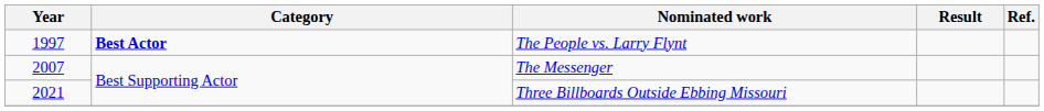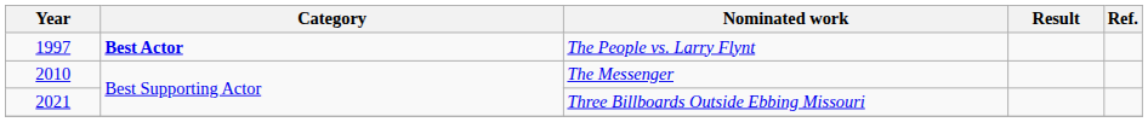The Messenger | Year: 2007 -> 2010
